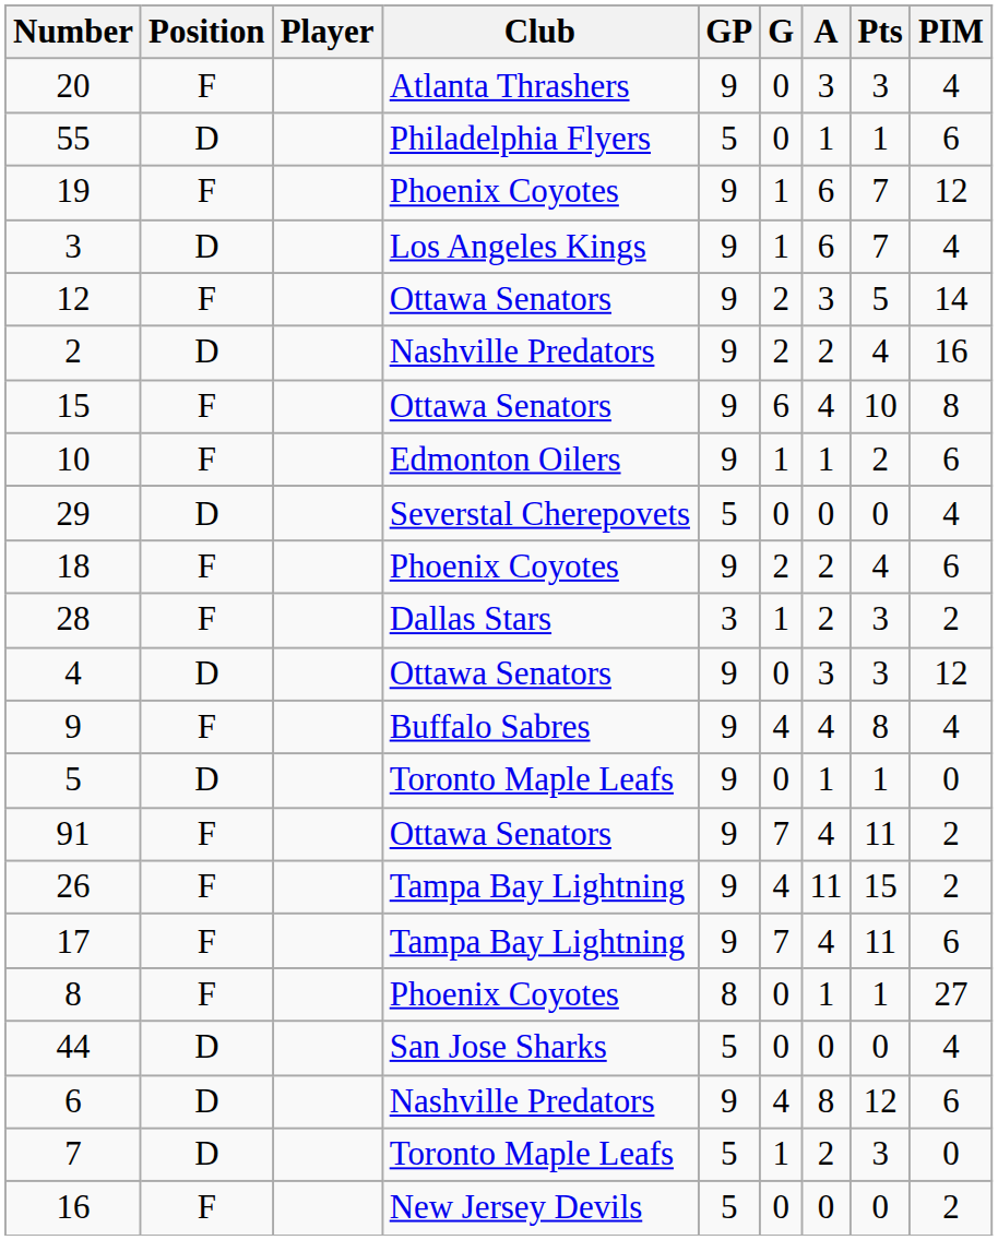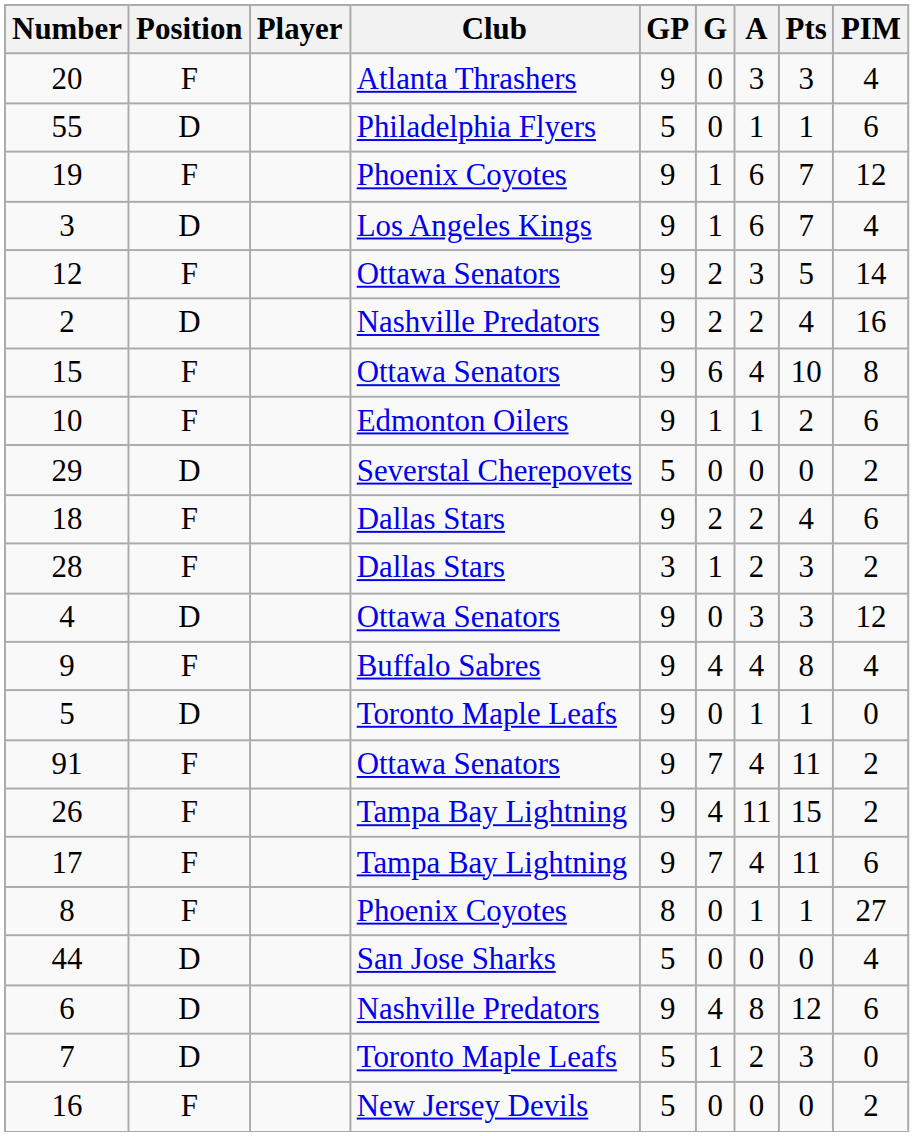29 | PIM: 4 -> 2
18 | Club: Phoenix Coyotes -> Dallas Stars
